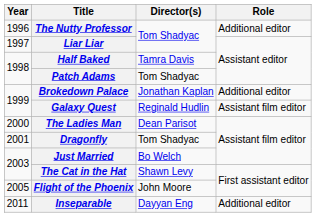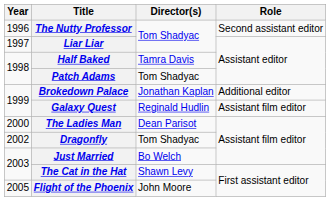The Nutty Professor | Role: Additional editor -> Second assistant editor
Dragonfly | Year: 2001 -> 2002
- row: 2011 | Inseparable | Dayyan Eng | Additional editor
